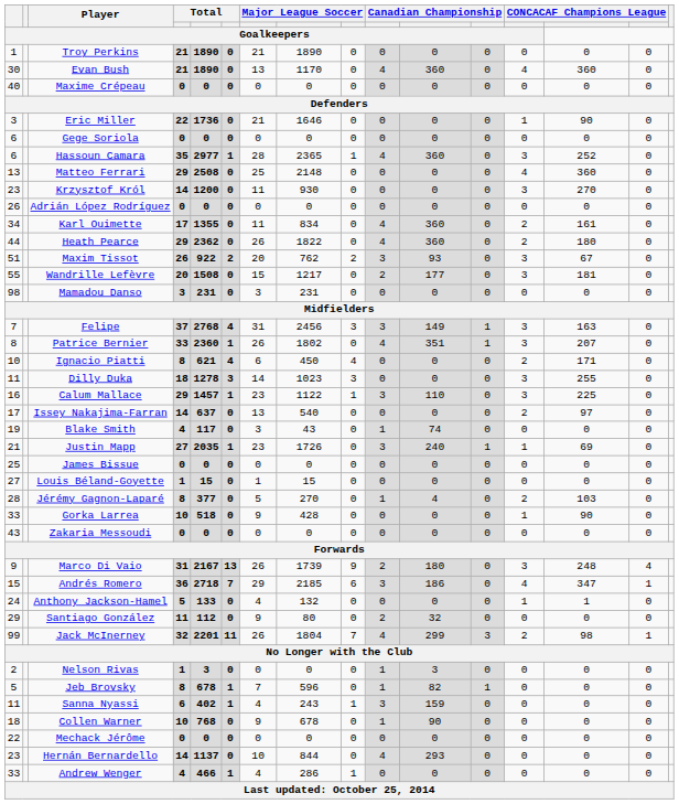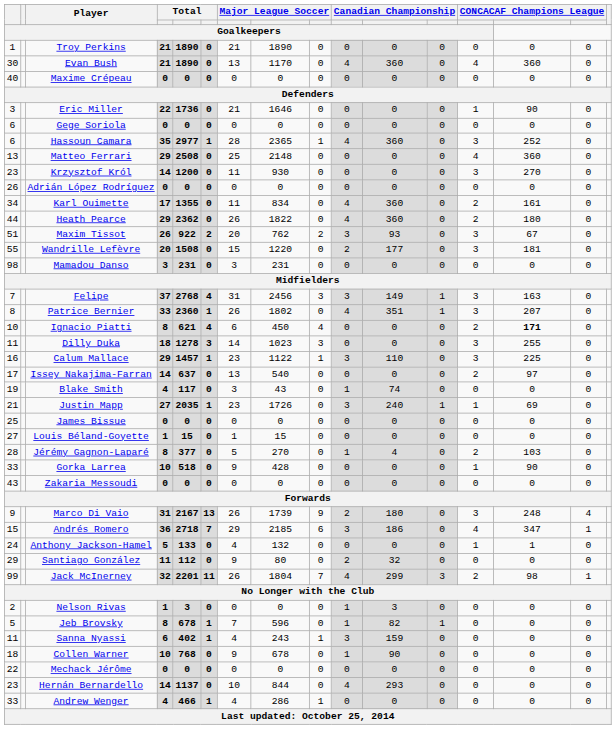Wandrille Lefèvre | column 8: 1217 -> 1220
Ignacio Piatti | column 14: normal -> bold
